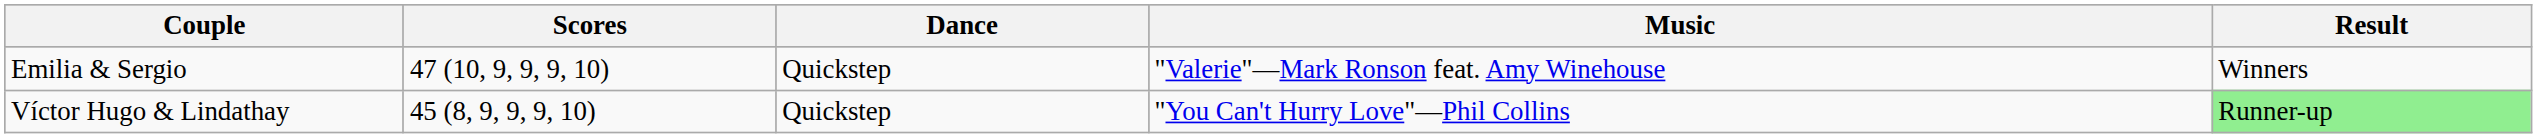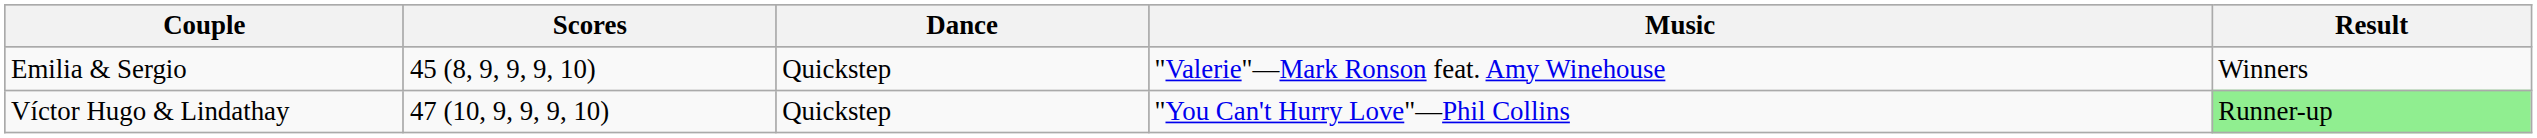Emilia & Sergio | Scores: 47 (10, 9, 9, 9, 10) -> 45 (8, 9, 9, 9, 10)
Víctor Hugo & Lindathay | Scores: 45 (8, 9, 9, 9, 10) -> 47 (10, 9, 9, 9, 10)
